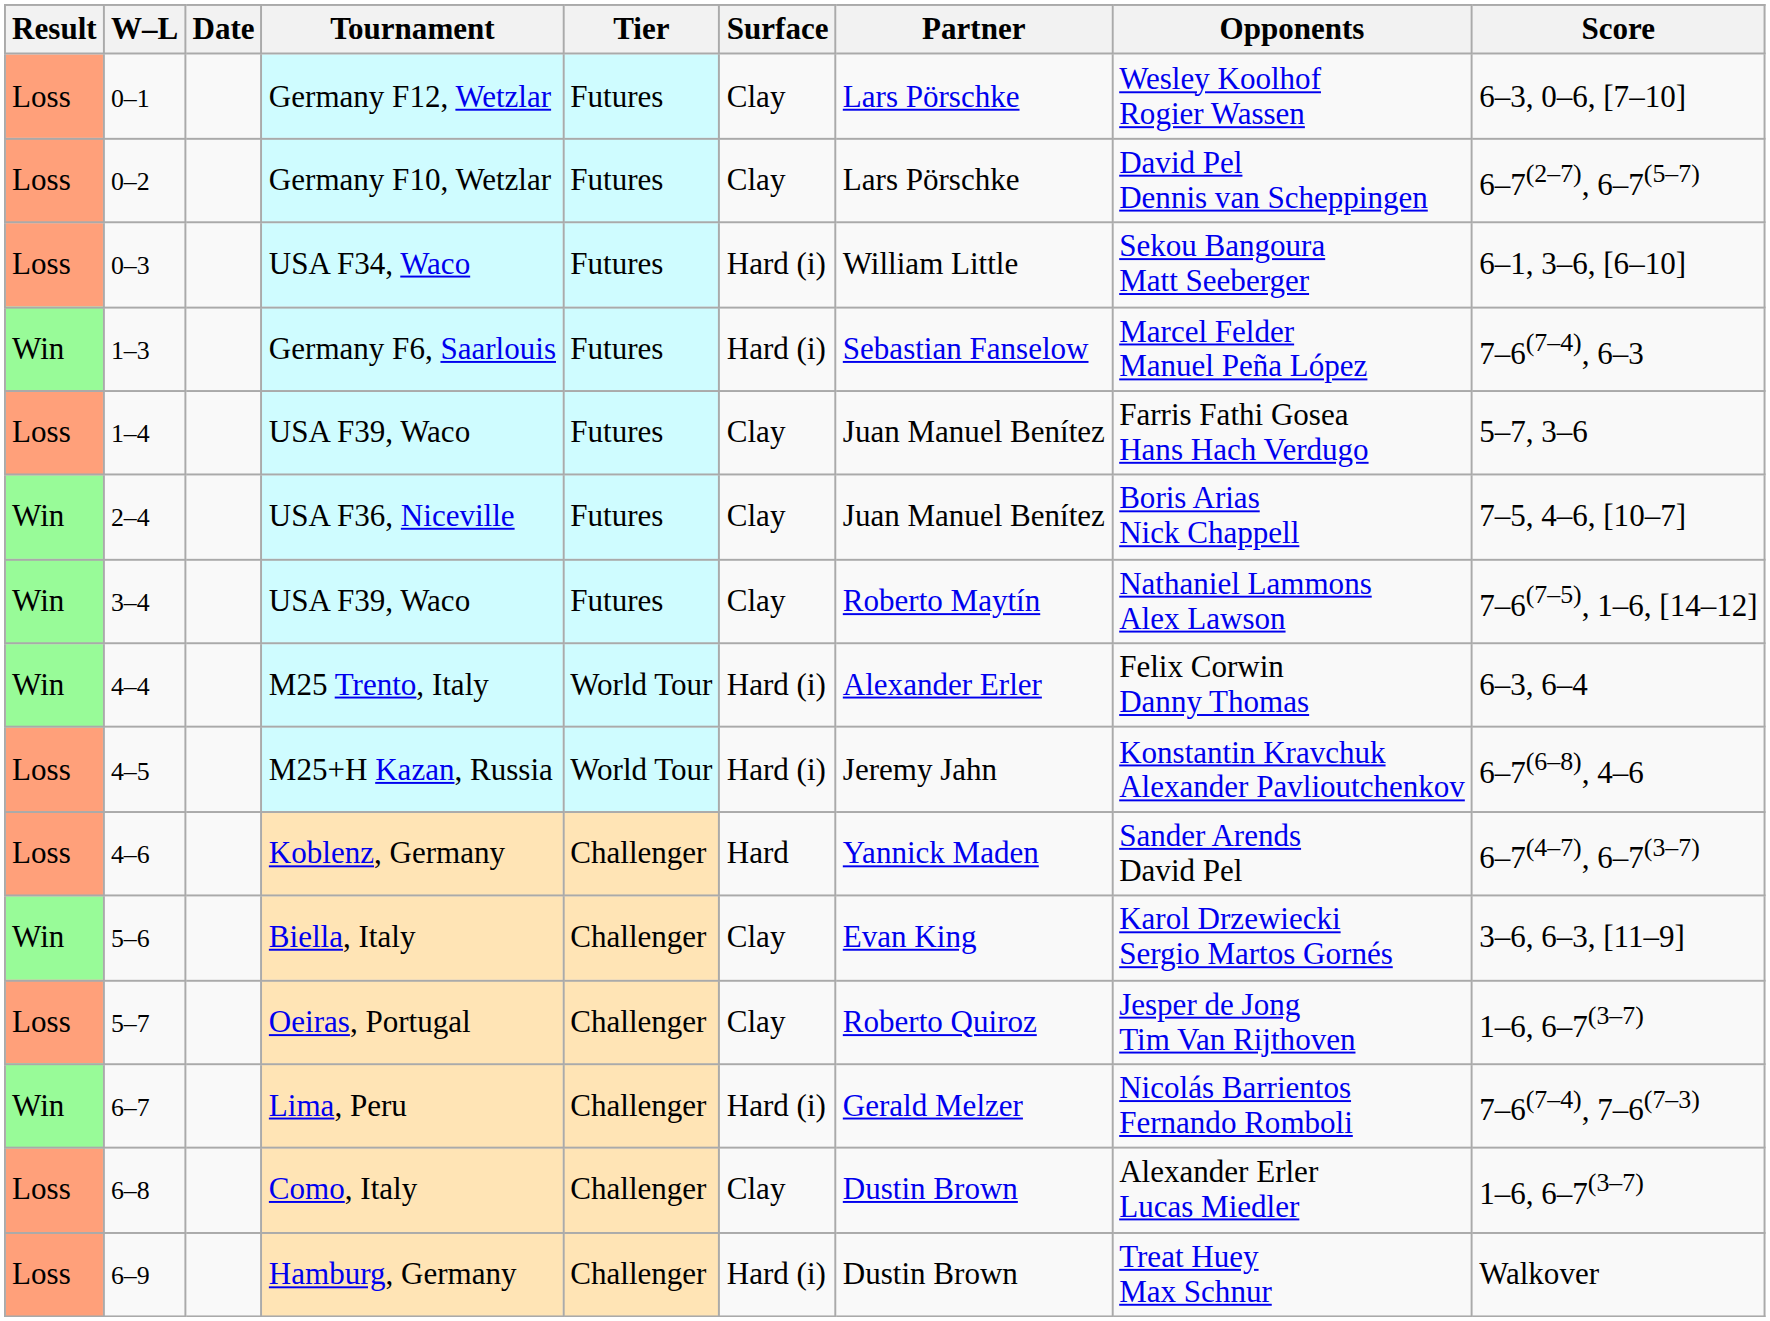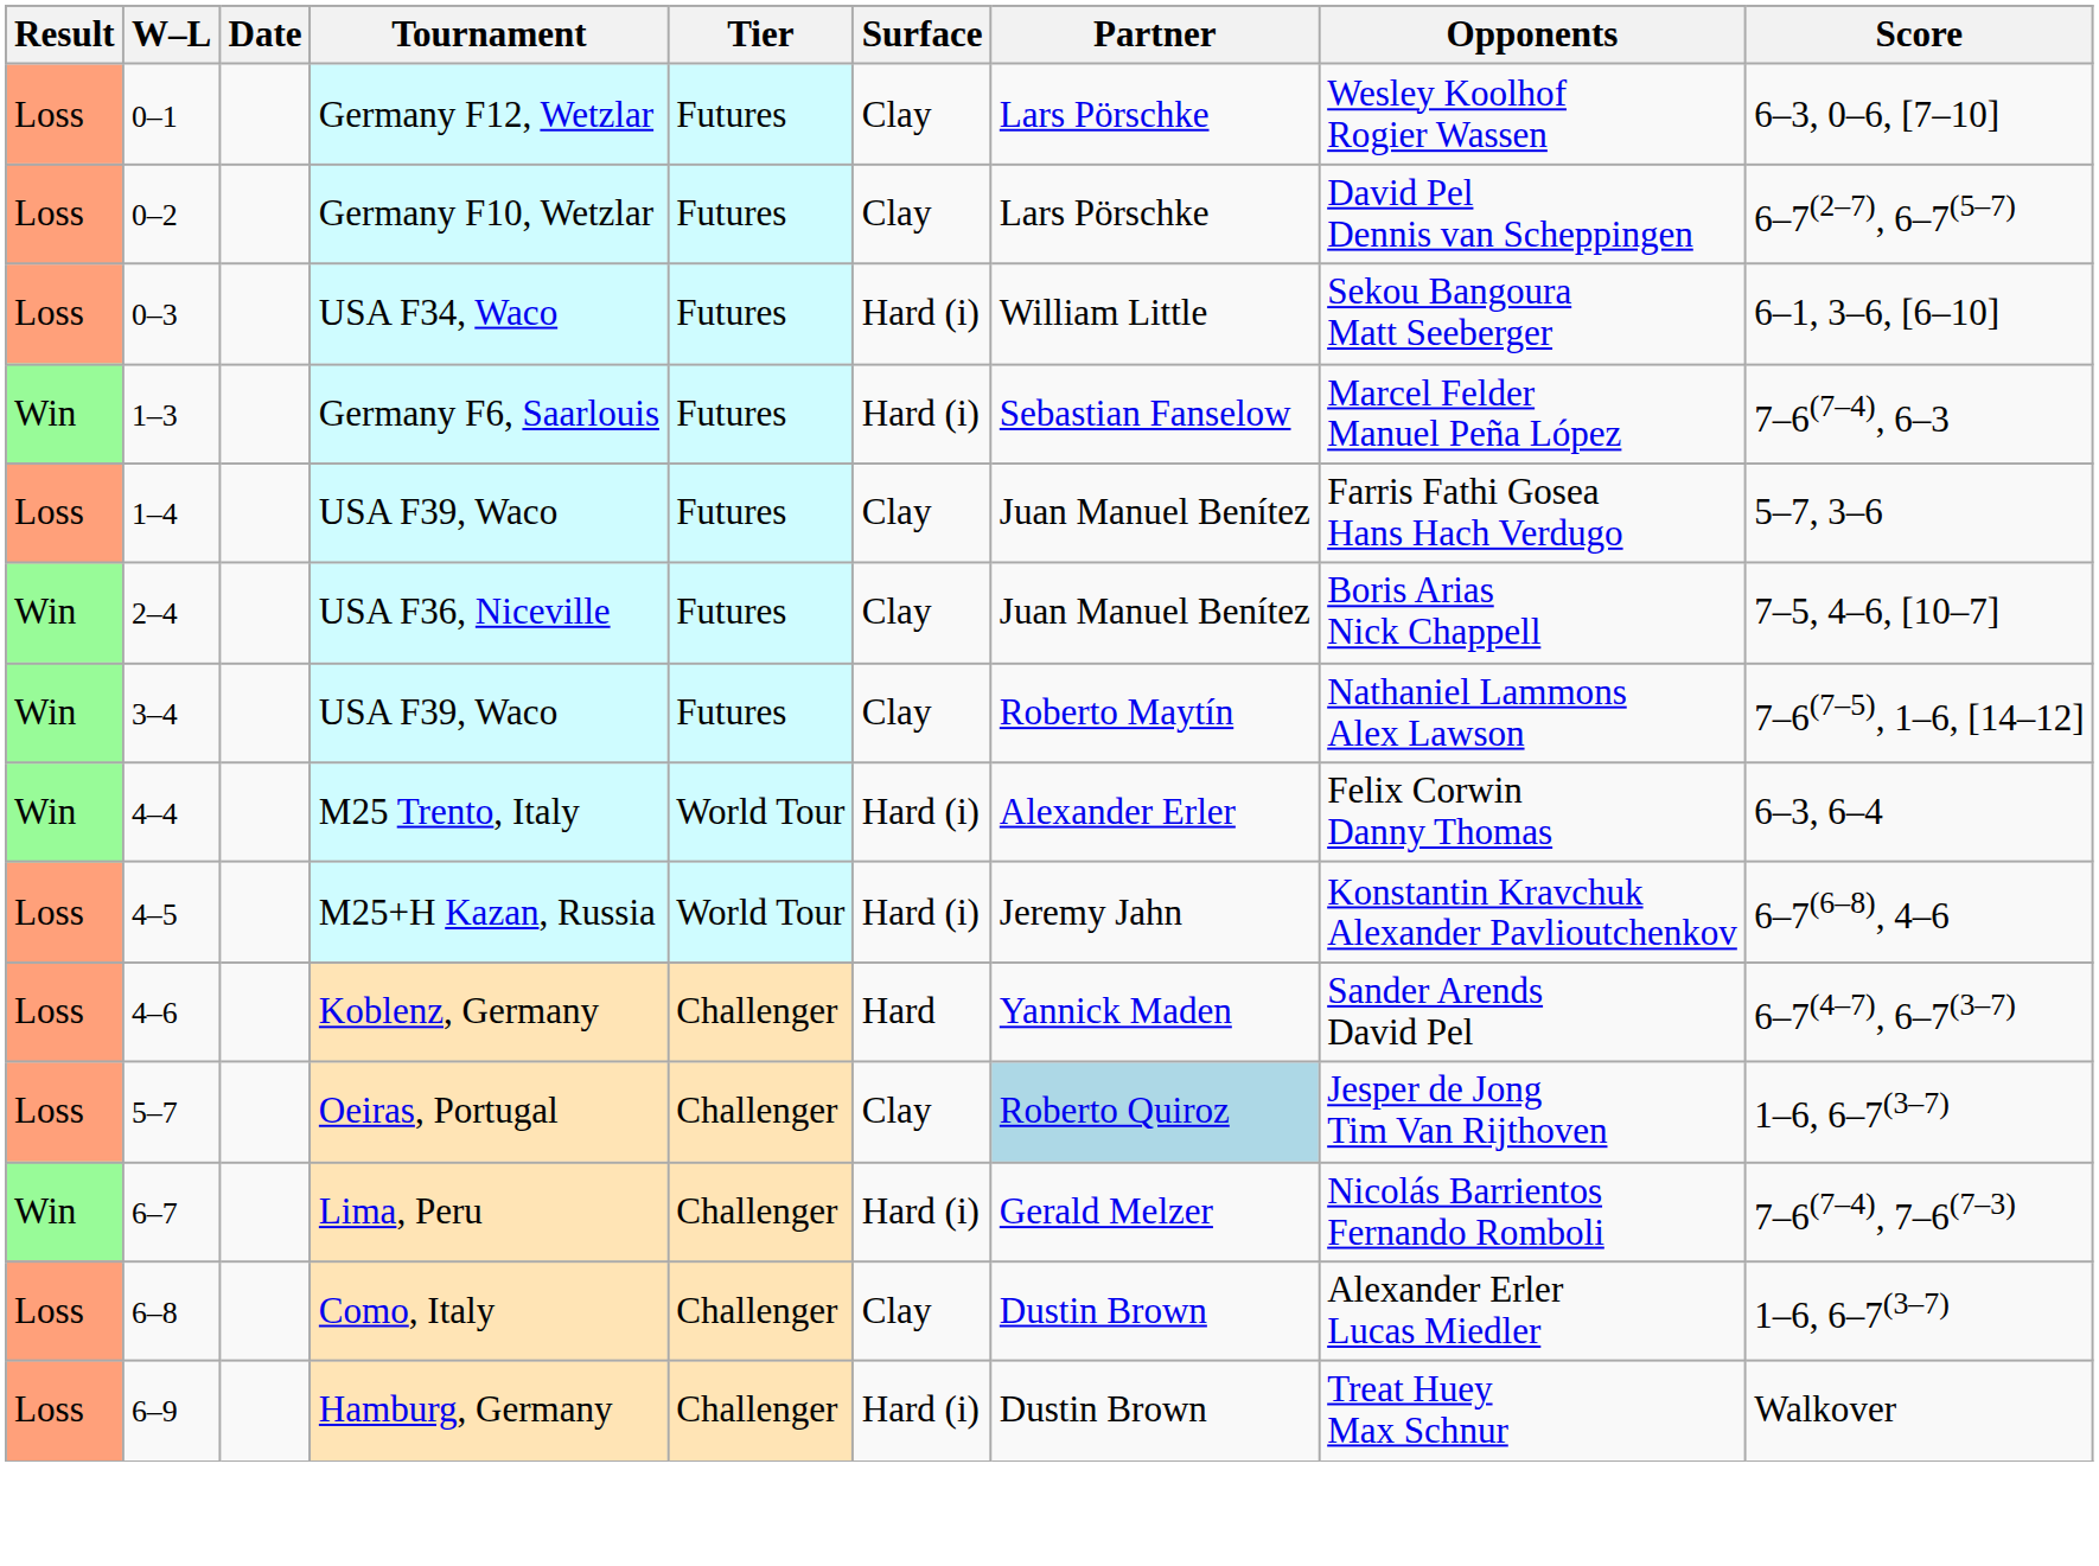- row: Win | 5–6 | Biella, Italy | Challenger | Clay | Evan King | Karol Drzewiecki Sergio Martos Gornés | 3–6, 6–3, [11–9]
Oeiras, Portugal | Partner: no background -> lightblue background
